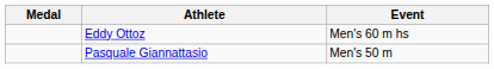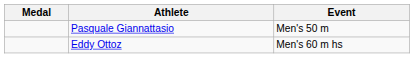rows swapped: Pasquale Giannattasio <-> Eddy Ottoz
